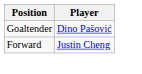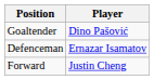+ row: Defenceman | Ernazar Isamatov
